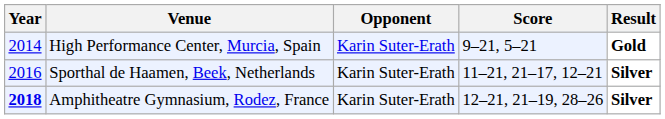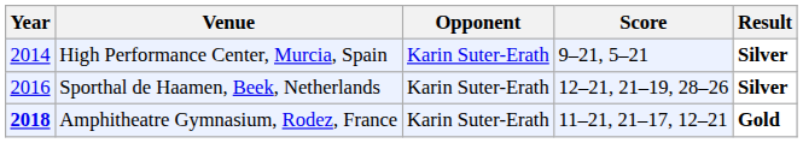High Performance Center, Murcia, Spain | Result: Gold -> Silver
Sporthal de Haamen, Beek, Netherlands | Score: 11–21, 21–17, 12–21 -> 12–21, 21–19, 28–26
Amphitheatre Gymnasium, Rodez, France | Score: 12–21, 21–19, 28–26 -> 11–21, 21–17, 12–21
Amphitheatre Gymnasium, Rodez, France | Result: Silver -> Gold
